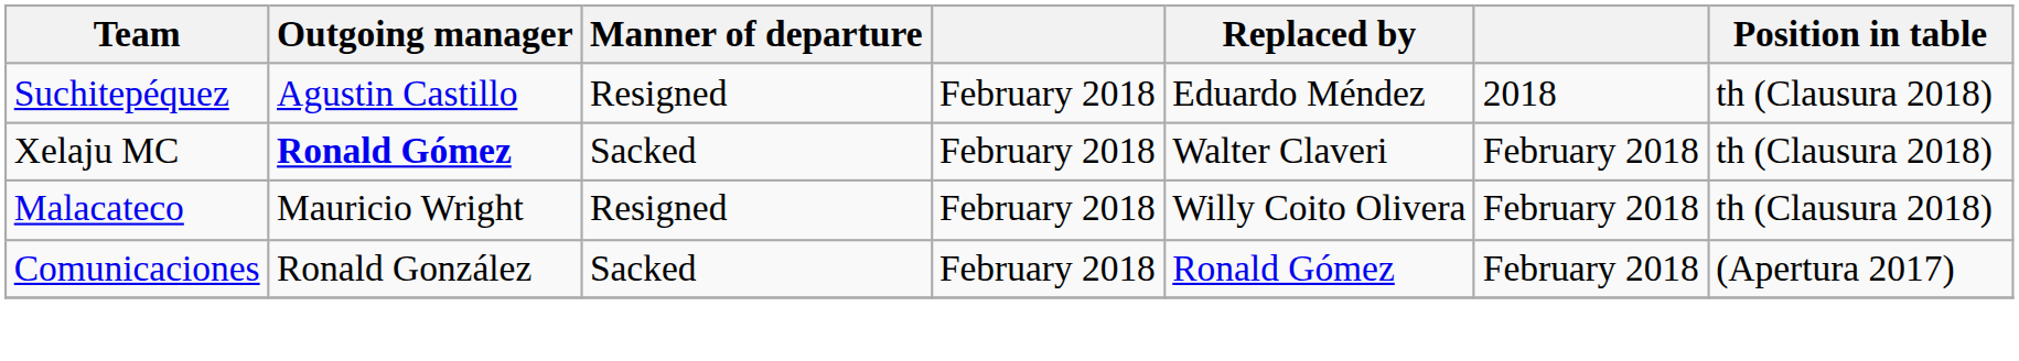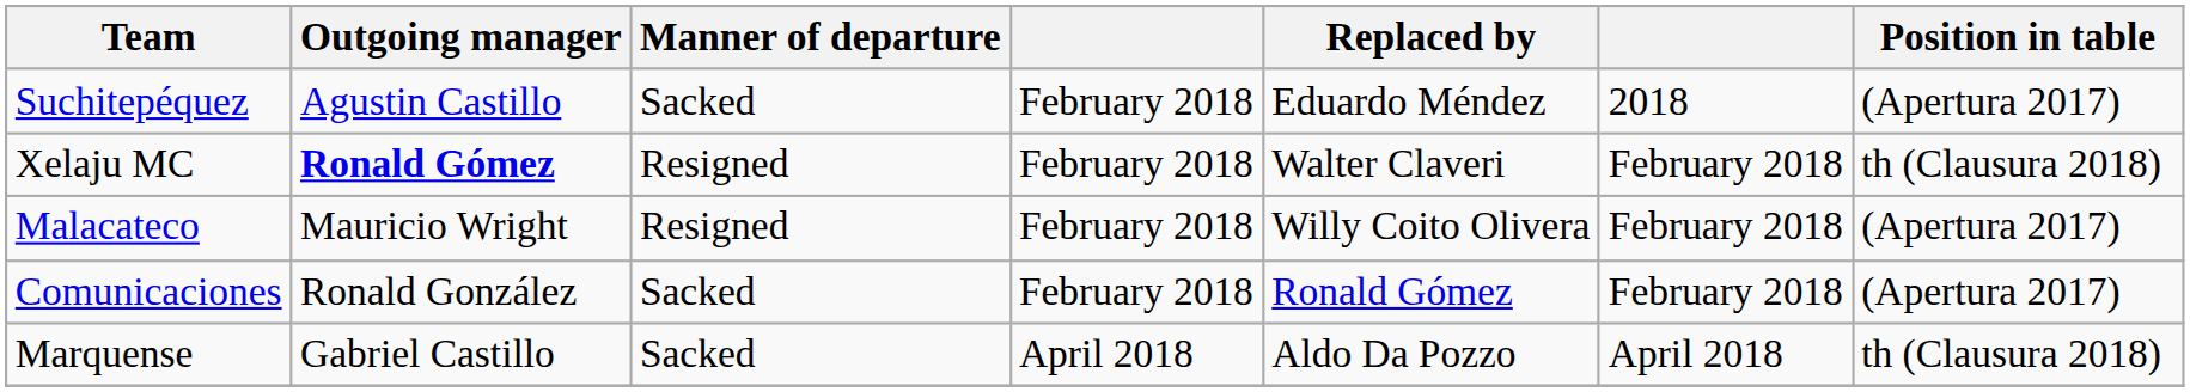Suchitepéquez | Manner of departure: Resigned -> Sacked
Suchitepéquez | Position in table: th (Clausura 2018) -> (Apertura 2017)
Xelaju MC | Manner of departure: Sacked -> Resigned
Malacateco | Position in table: th (Clausura 2018) -> (Apertura 2017)
+ row: Marquense | Gabriel Castillo | Sacked | April 2018 | Aldo Da Pozzo | April 2018 | th (Clausura 2018)
